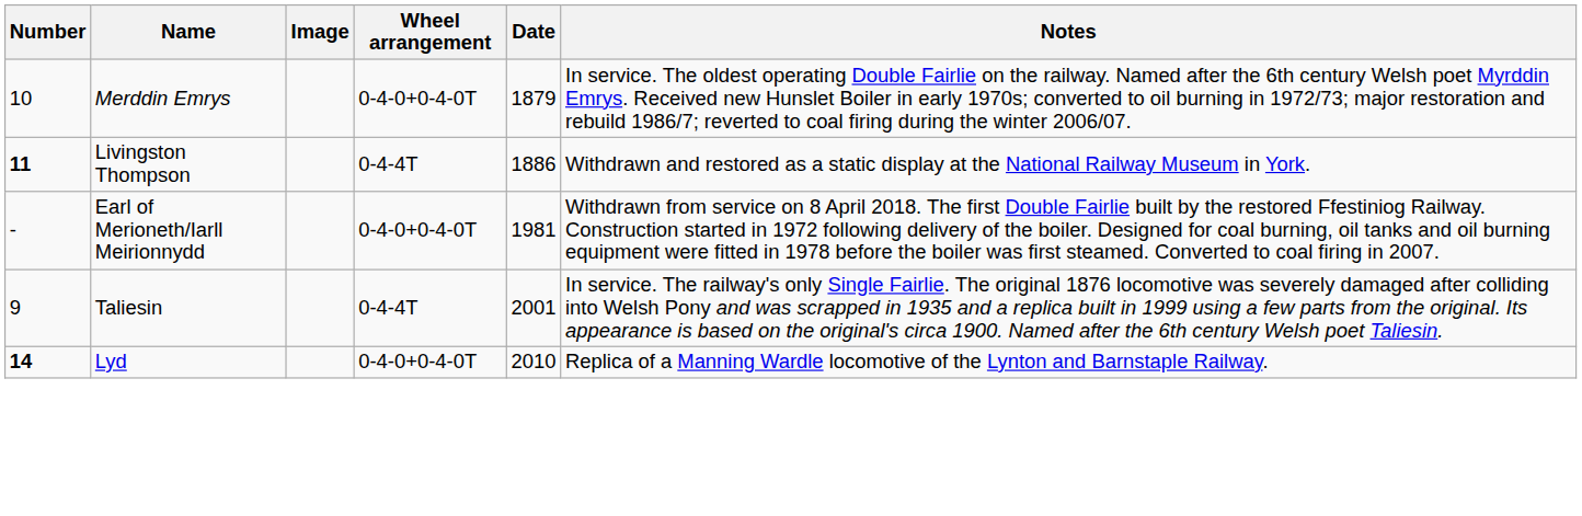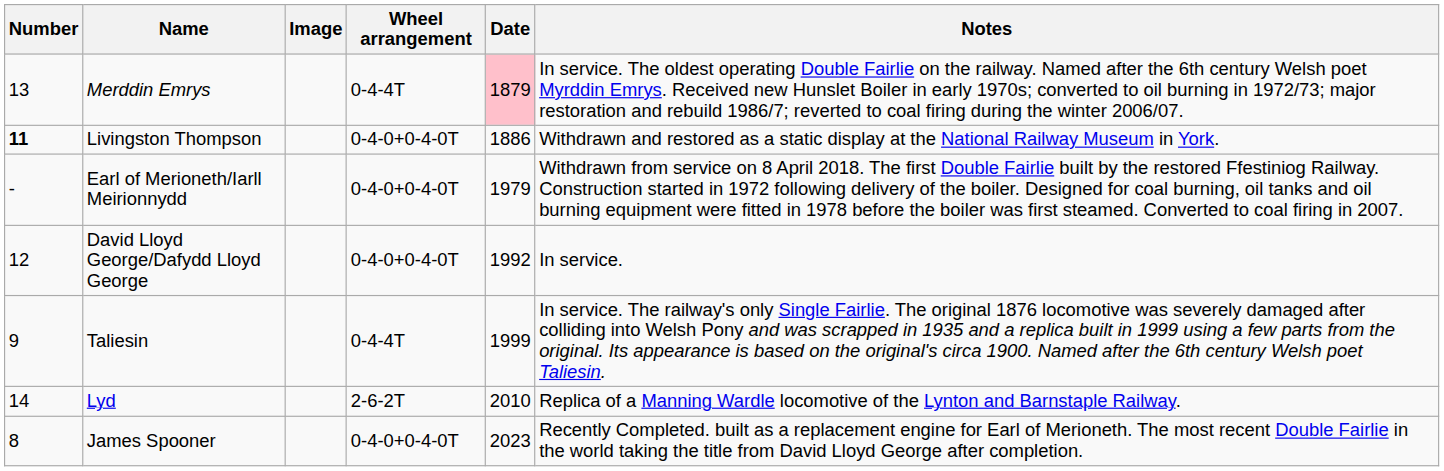Merddin Emrys | Number: 10 -> 13
Merddin Emrys | Wheel arrangement: 0-4-0+0-4-0T -> 0-4-4T
Merddin Emrys | Date: no background -> pink background
Livingston Thompson | Wheel arrangement: 0-4-4T -> 0-4-0+0-4-0T
Earl of Merioneth/Iarll Meirionnydd | Date: 1981 -> 1979
+ row: 12 | David Lloyd George/Dafydd Lloyd George | 0-4-0+0-4-0T | 1992 | In service.
Taliesin | Date: 2001 -> 1999
Lyd | Number: bold -> normal
Lyd | Wheel arrangement: 0-4-0+0-4-0T -> 2-6-2T
+ row: 8 | James Spooner | 0-4-0+0-4-0T | 2023 | Recently Completed. built as a replacement engine for Earl of Merioneth. The most recent Double Fairlie in the world taking the title from David Lloyd George after completion.
